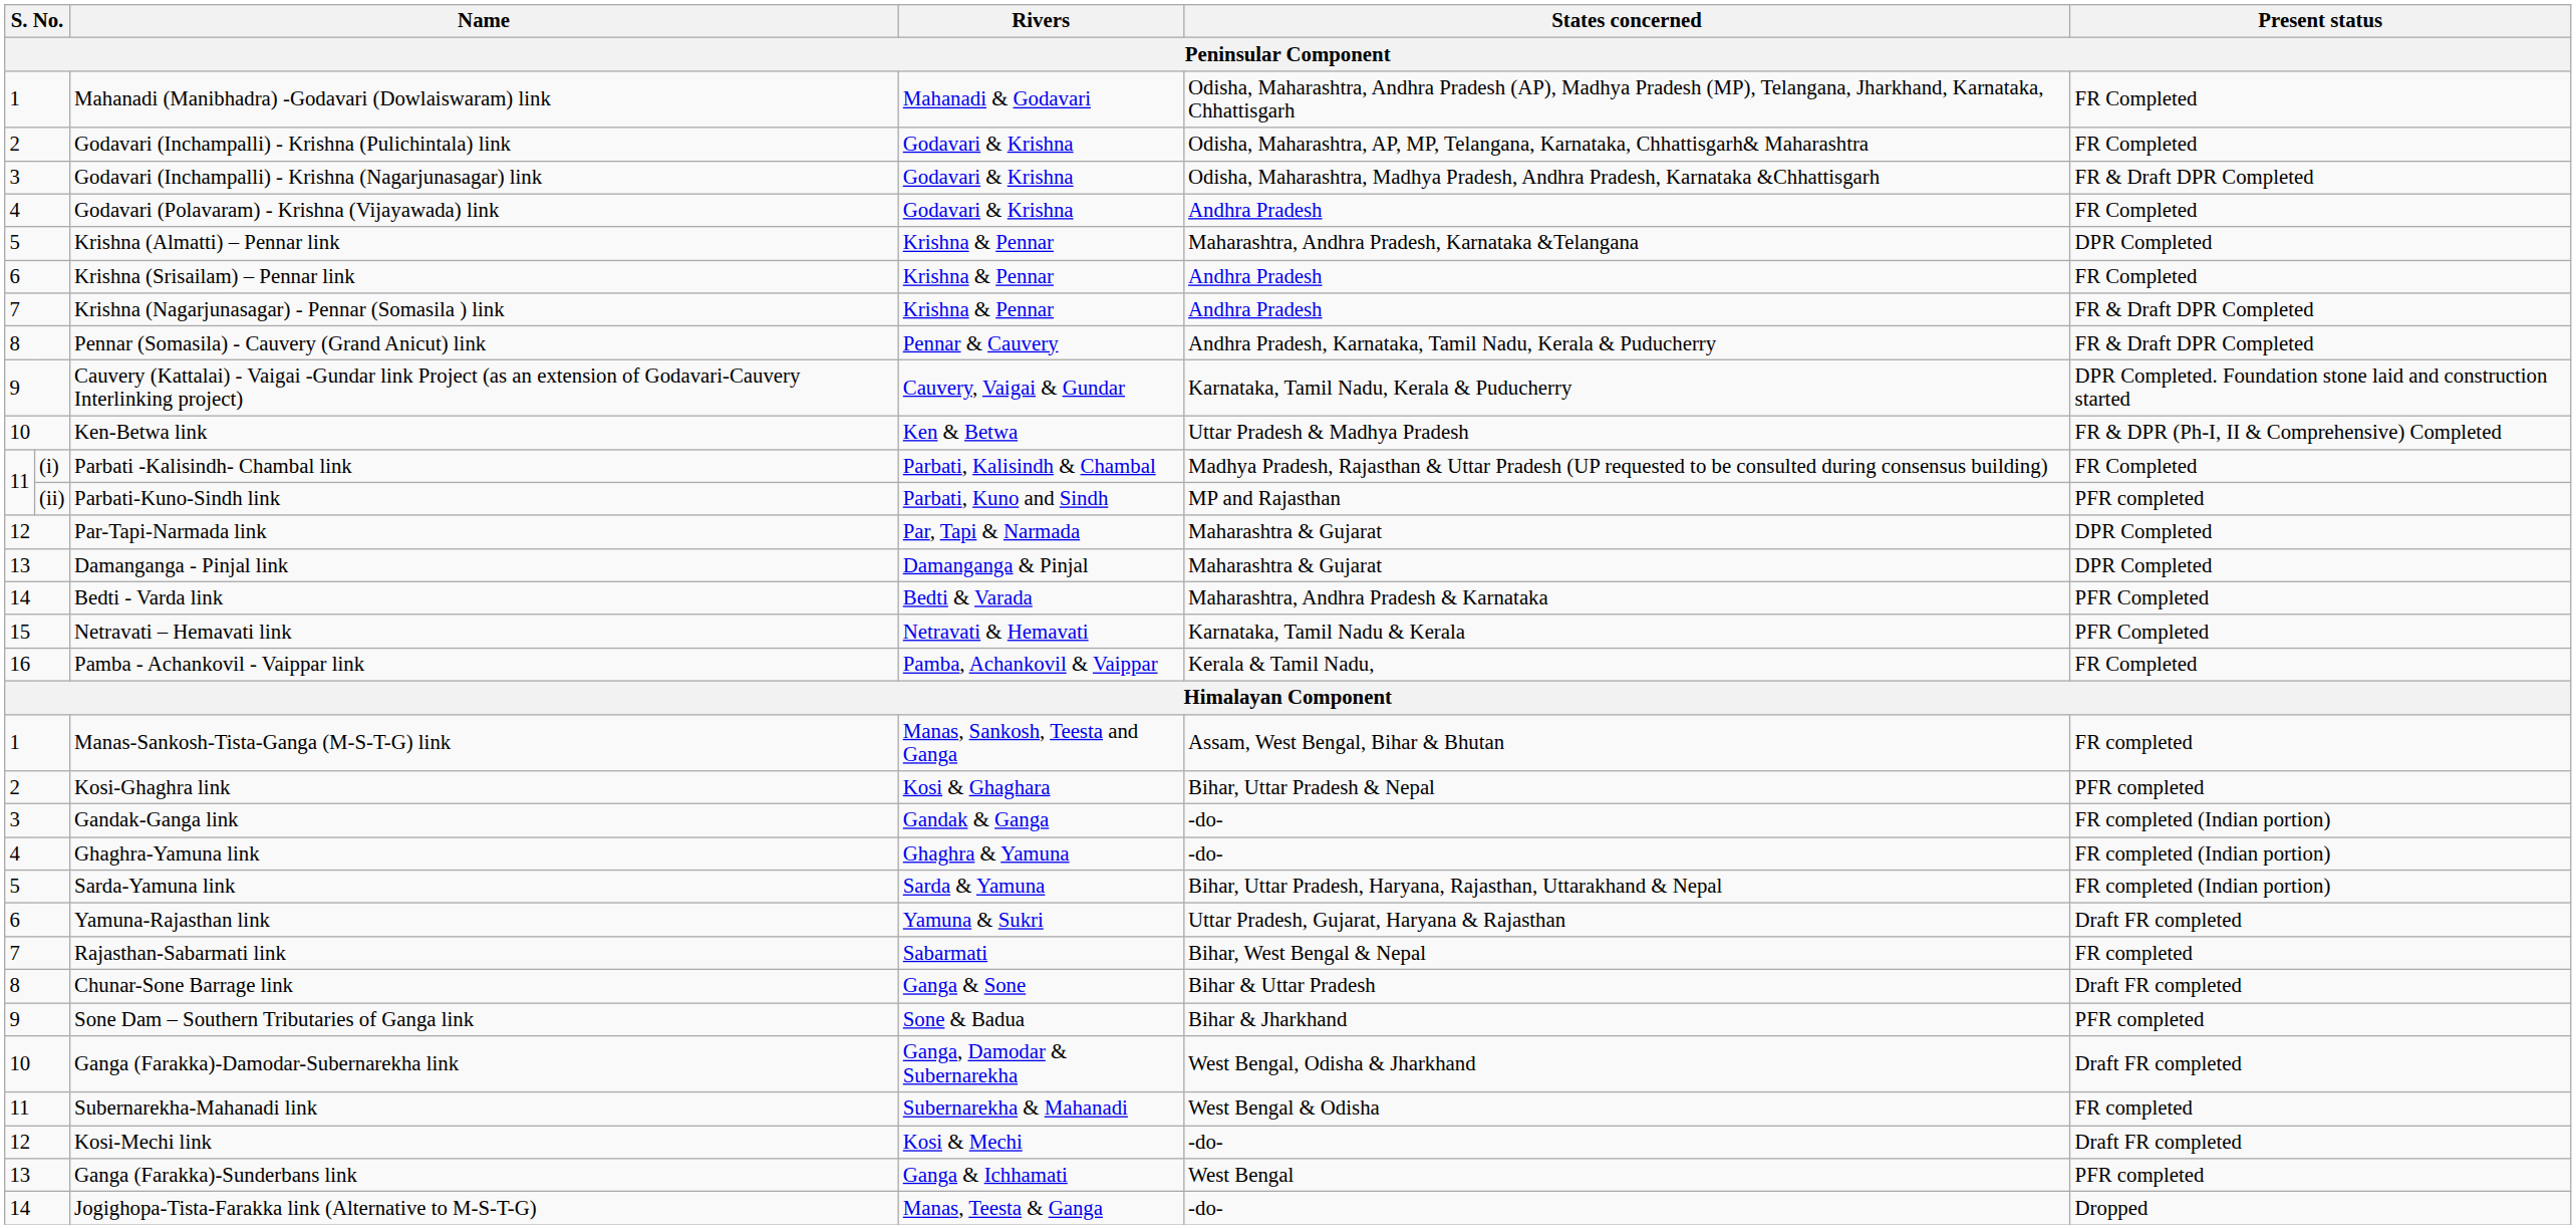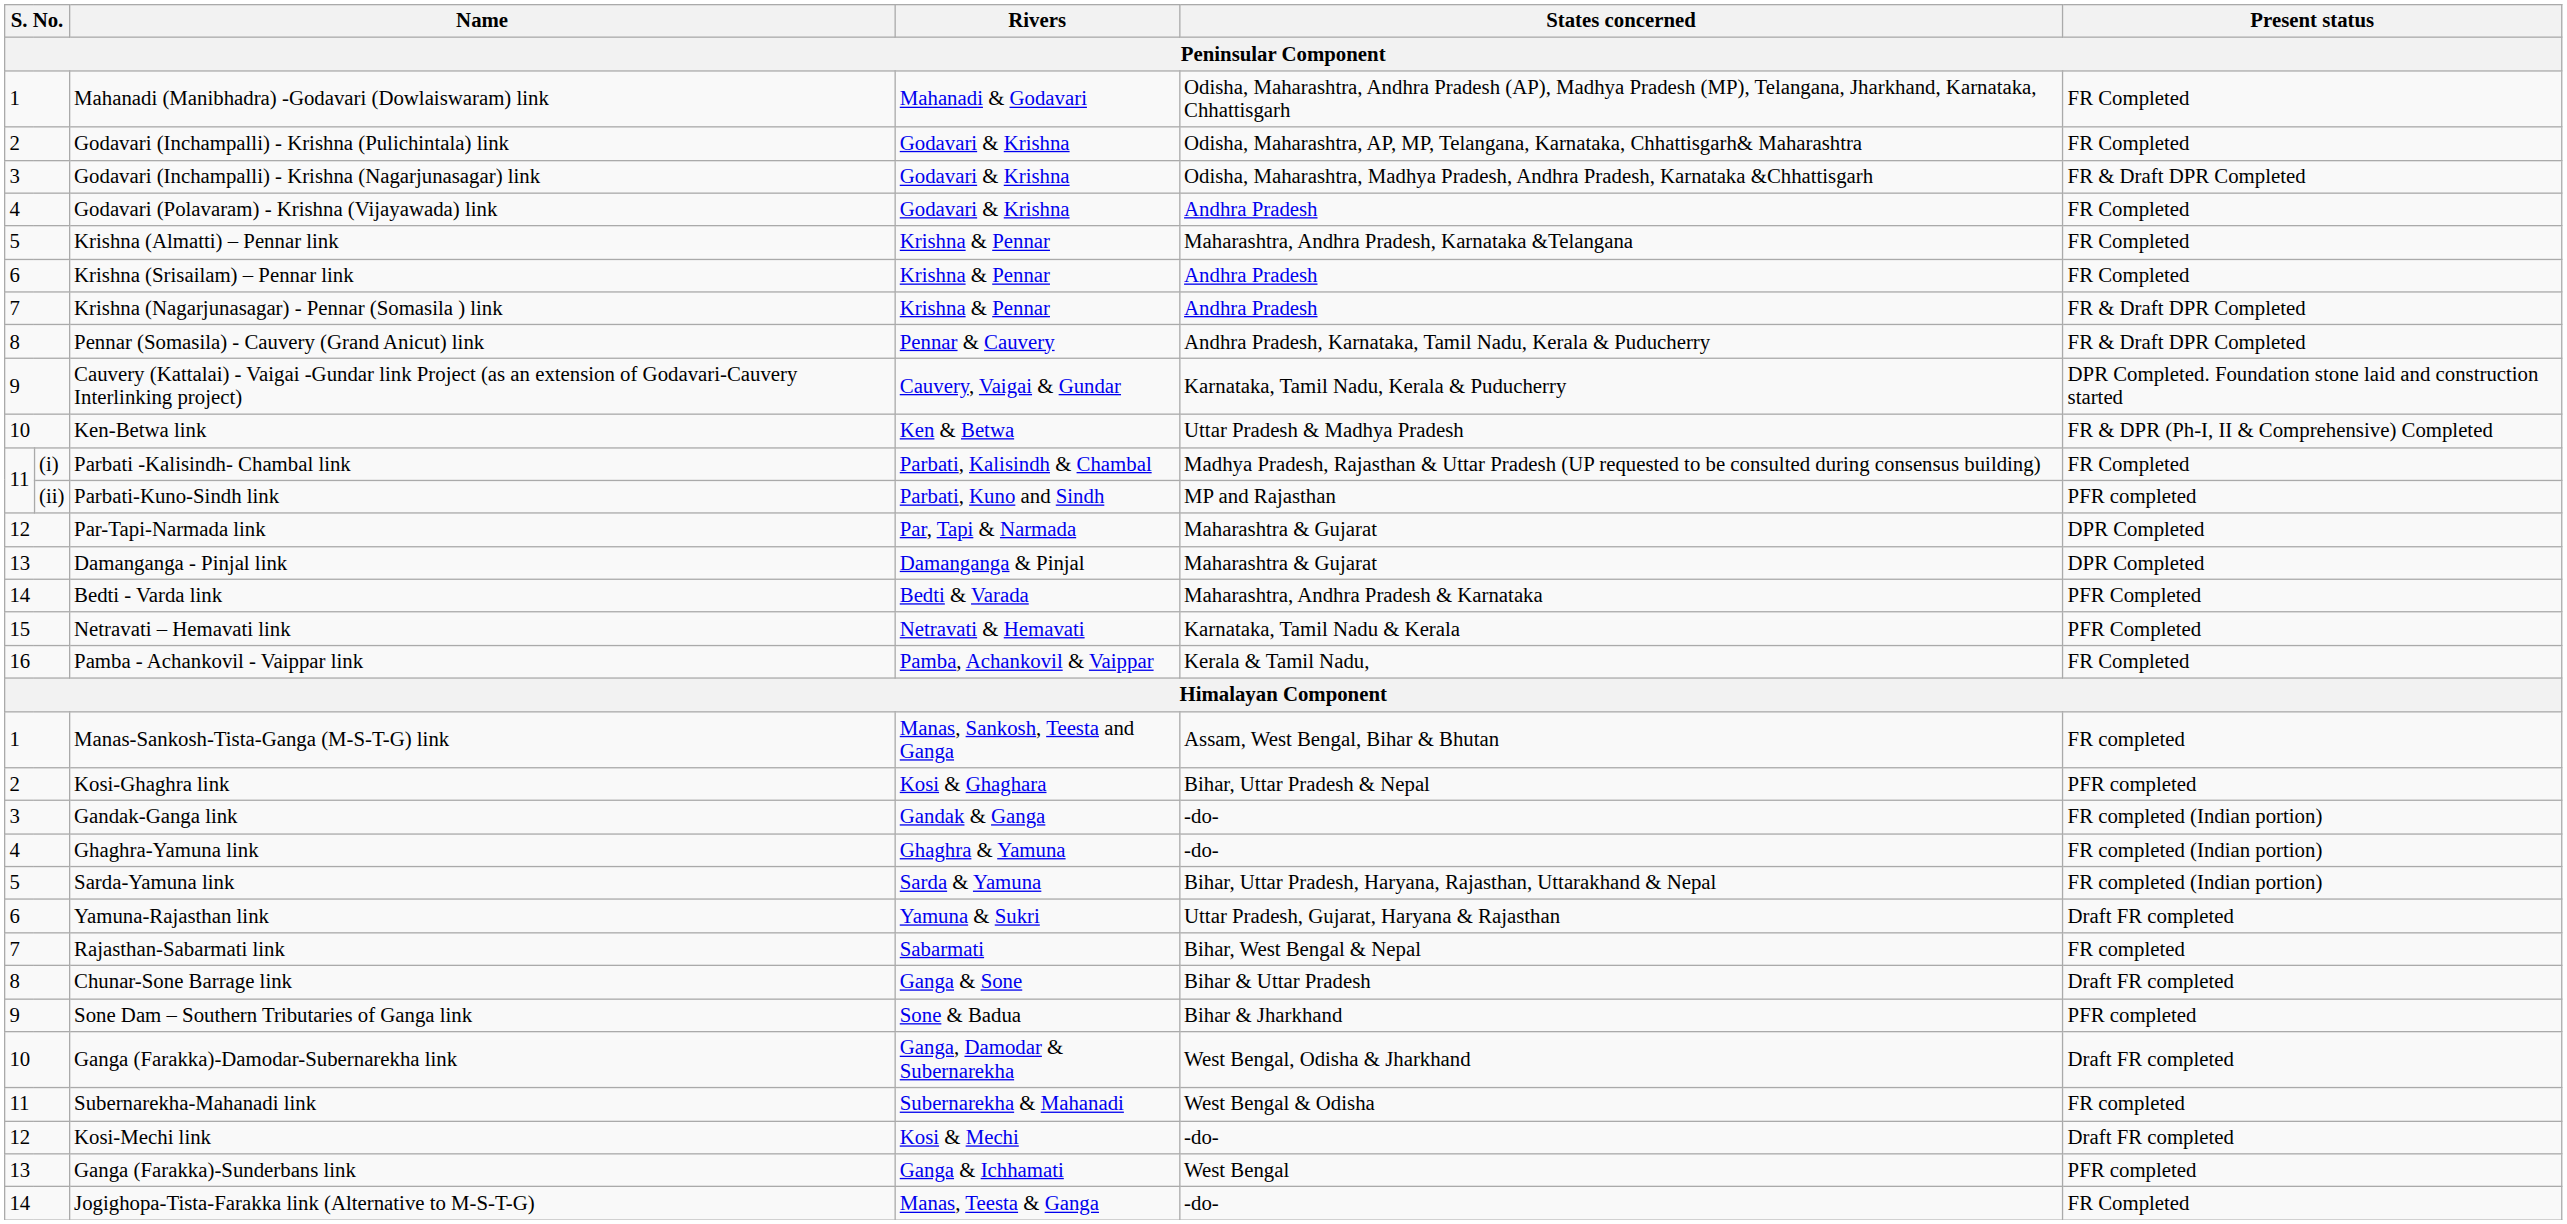Krishna (Almatti) – Pennar link | Present status: DPR Completed -> FR Completed
Jogighopa-Tista-Farakka link (Alternative to M-S-T-G) | Present status: Dropped -> FR Completed
